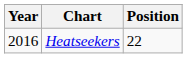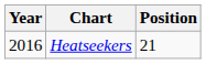Heatseekers | Position: 22 -> 21
